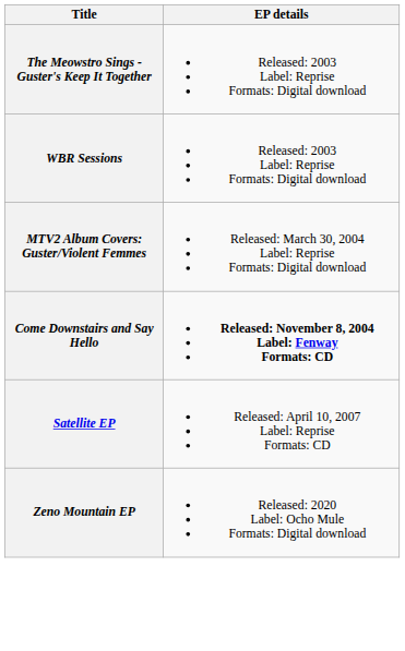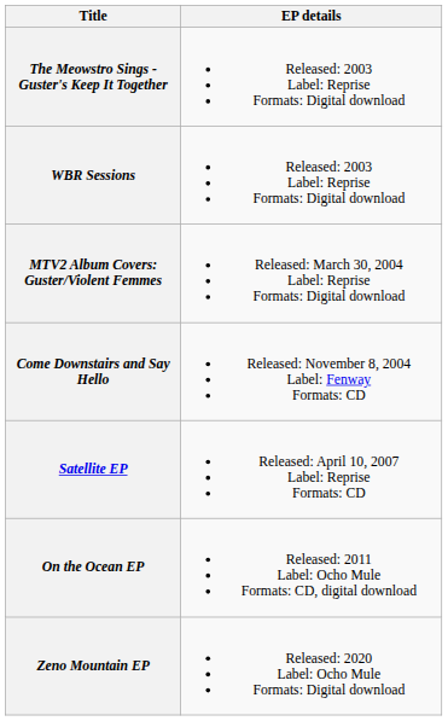Come Downstairs and Say Hello | EP details: bold -> normal
+ row: On the Ocean EP | Released: 2011 Label: Ocho Mule Formats: CD, digital download
